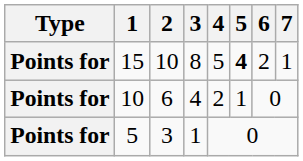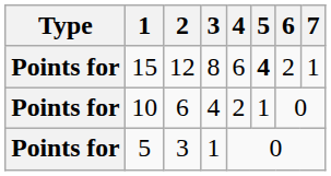15 | 2: 10 -> 12
15 | 4: 5 -> 6
